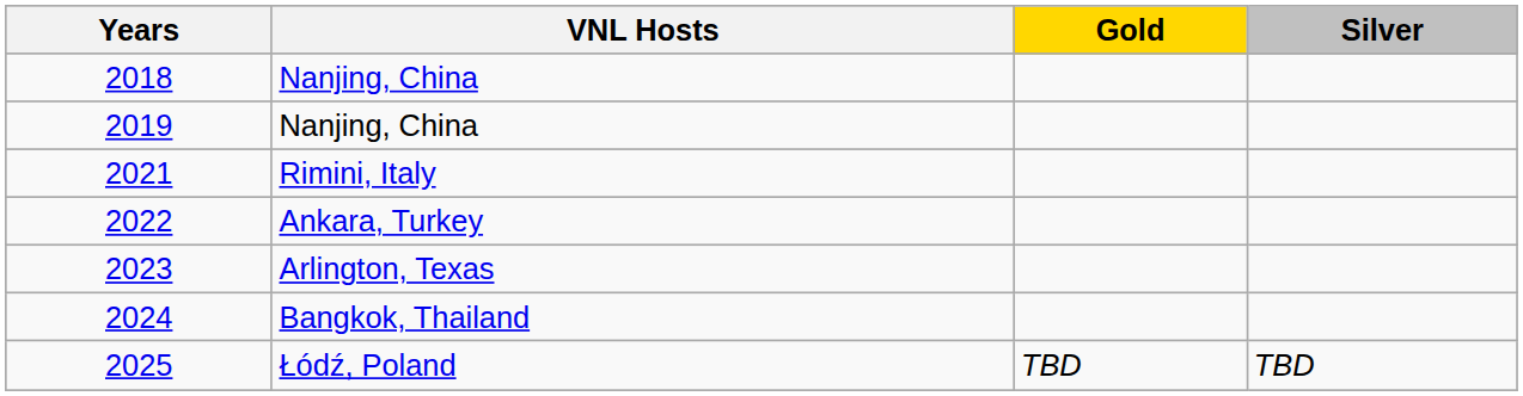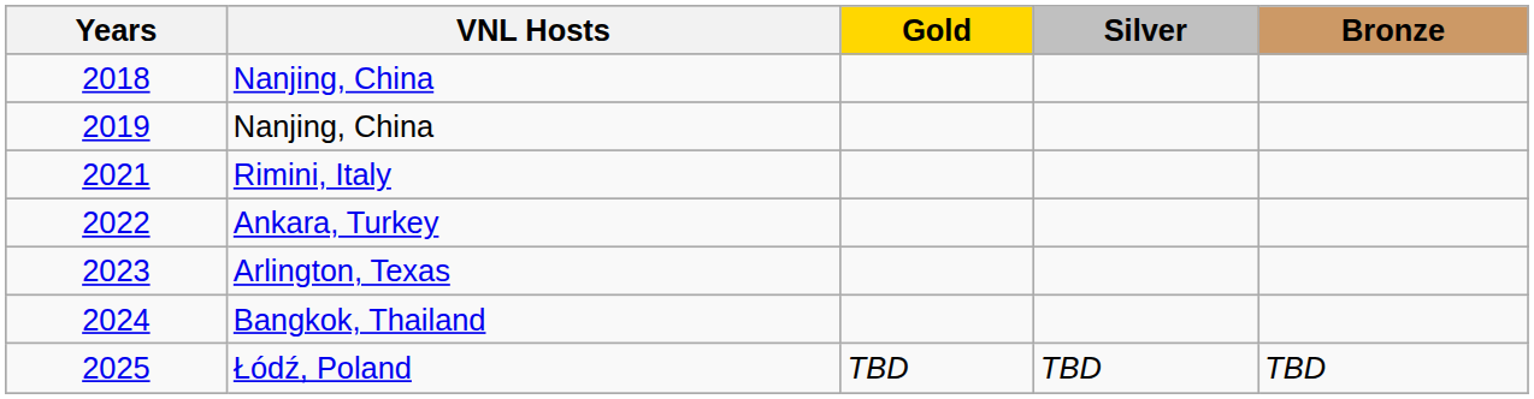+ column: Bronze | TBD
